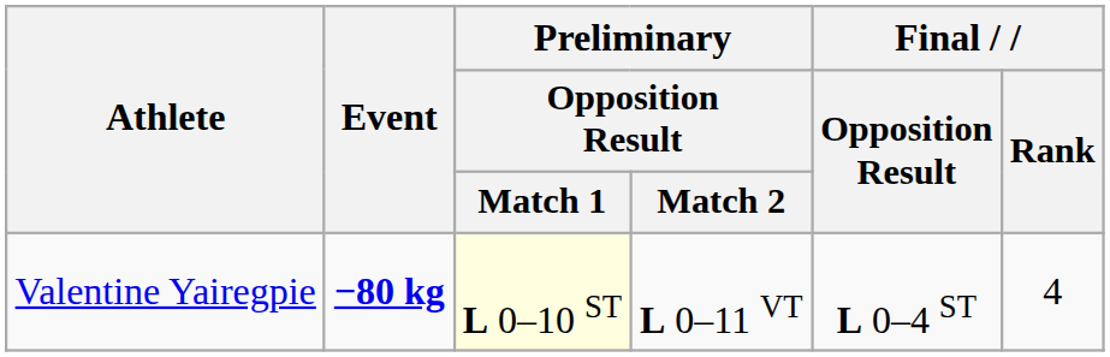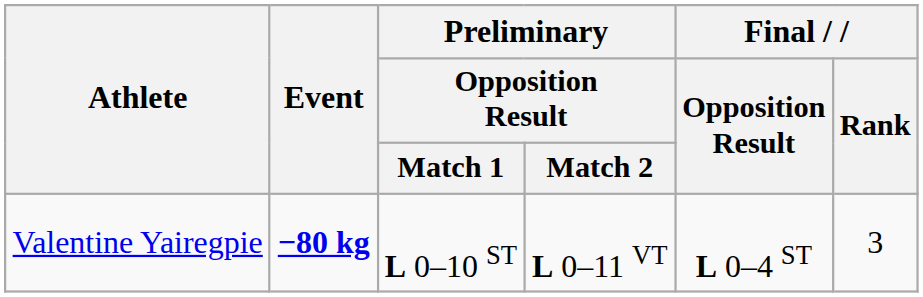Valentine Yairegpie | Preliminary / Opposition Result / Match 1: lightyellow background -> no background
Valentine Yairegpie | Final / Rank: 4 -> 3
